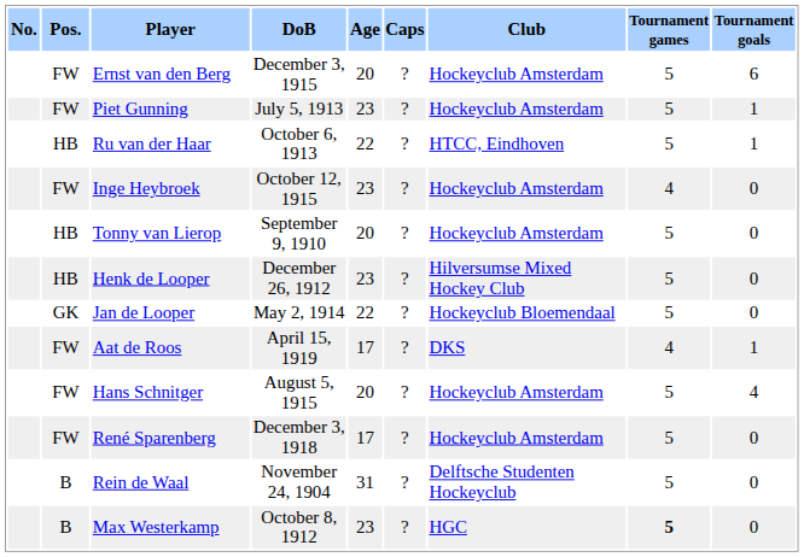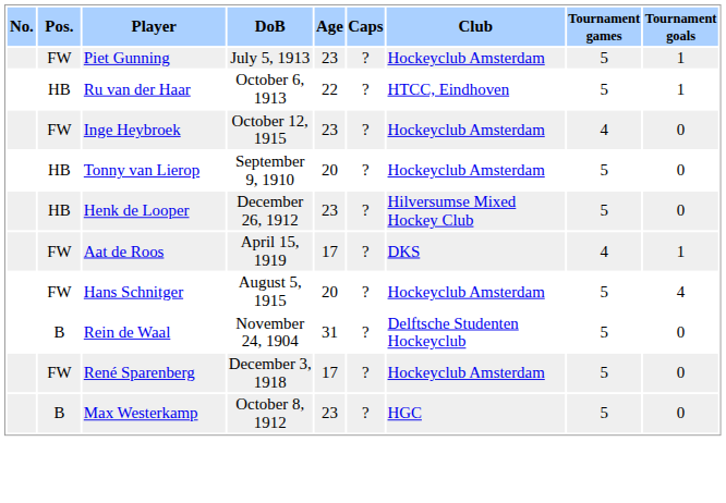- row: FW | Ernst van den Berg | December 3, 1915 | 20 | ? | Hockeyclub Amsterdam | 5 | 6
- row: GK | Jan de Looper | May 2, 1914 | 22 | ? | Hockeyclub Bloemendaal | 5 | 0
rows swapped: René Sparenberg <-> Rein de Waal
Max Westerkamp | Tournament games: bold -> normal
